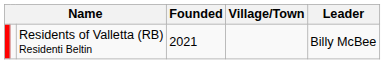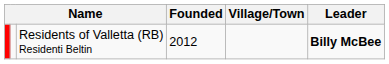Residents of Valletta (RB) Residenti Beltin | Founded: 2021 -> 2012
Residents of Valletta (RB) Residenti Beltin | Leader: normal -> bold
